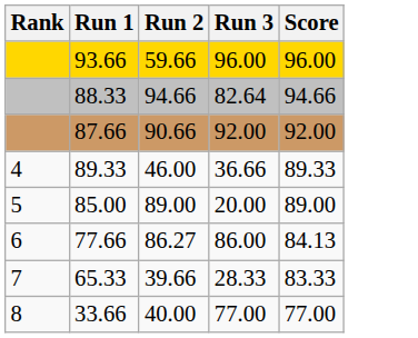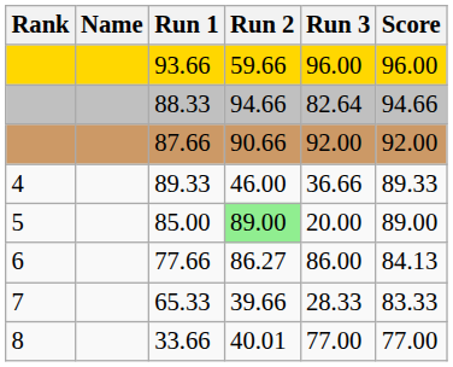+ column: Name
85.00 | Run 2: no background -> lightgreen background
33.66 | Run 2: 40.00 -> 40.01
